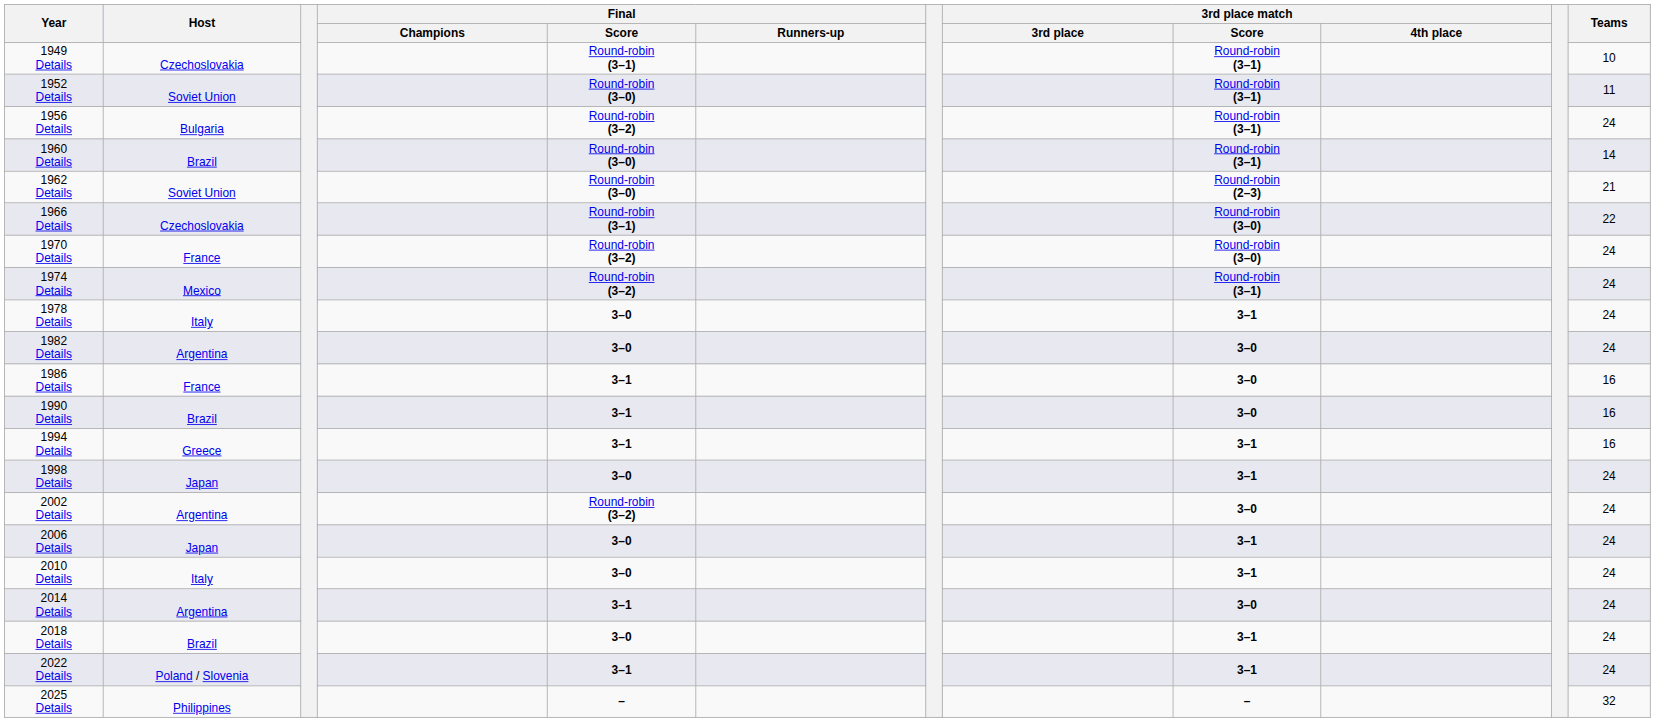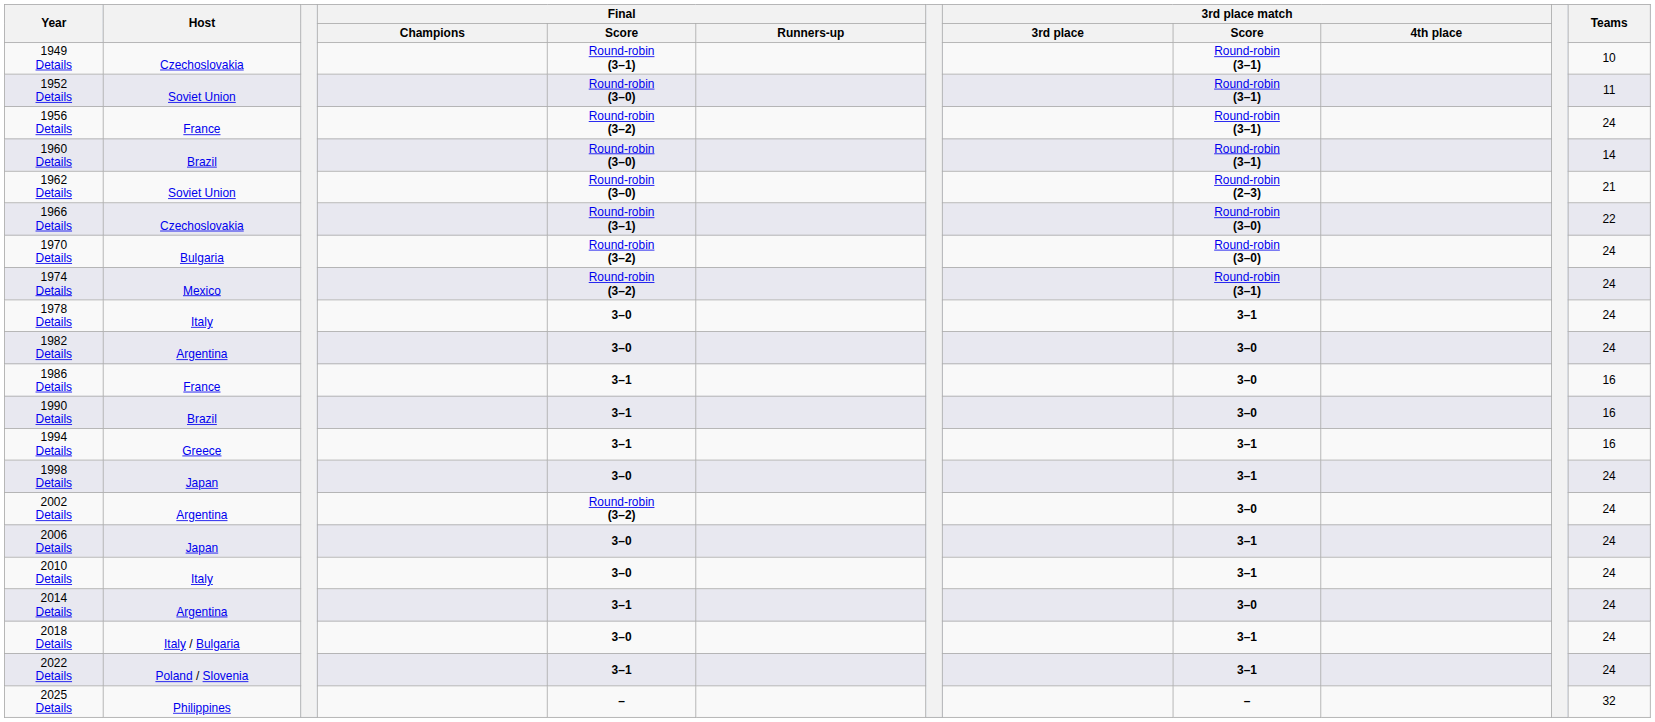1956 Details | Host: Bulgaria -> France
1970 Details | Host: France -> Bulgaria
2018 Details | Host: Brazil -> Italy / Bulgaria
